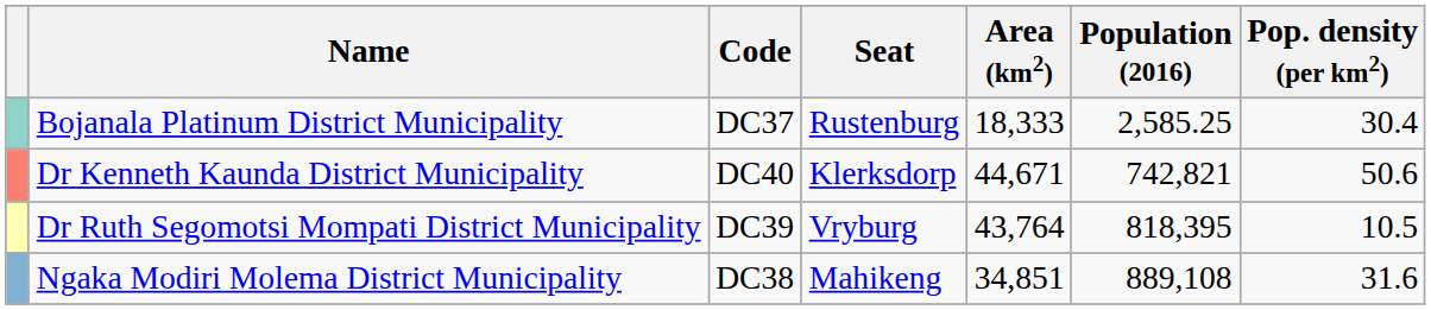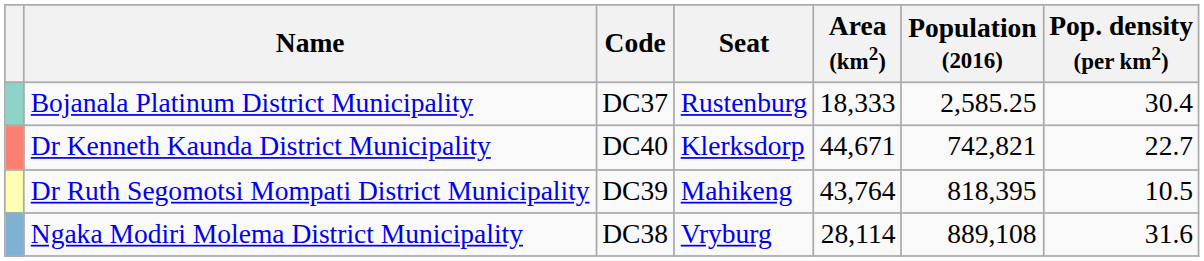Dr Kenneth Kaunda District Municipality | Pop. density (per km2): 50.6 -> 22.7
Dr Ruth Segomotsi Mompati District Municipality | Seat: Vryburg -> Mahikeng
Ngaka Modiri Molema District Municipality | Seat: Mahikeng -> Vryburg
Ngaka Modiri Molema District Municipality | Area (km2): 34,851 -> 28,114
